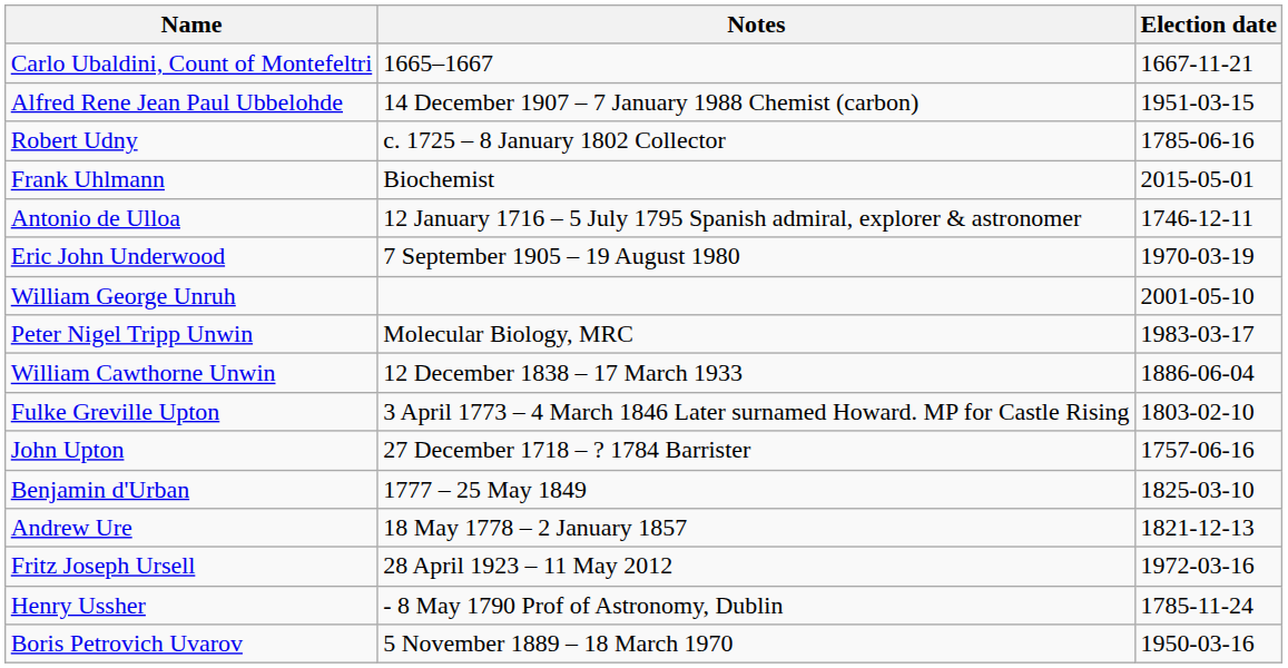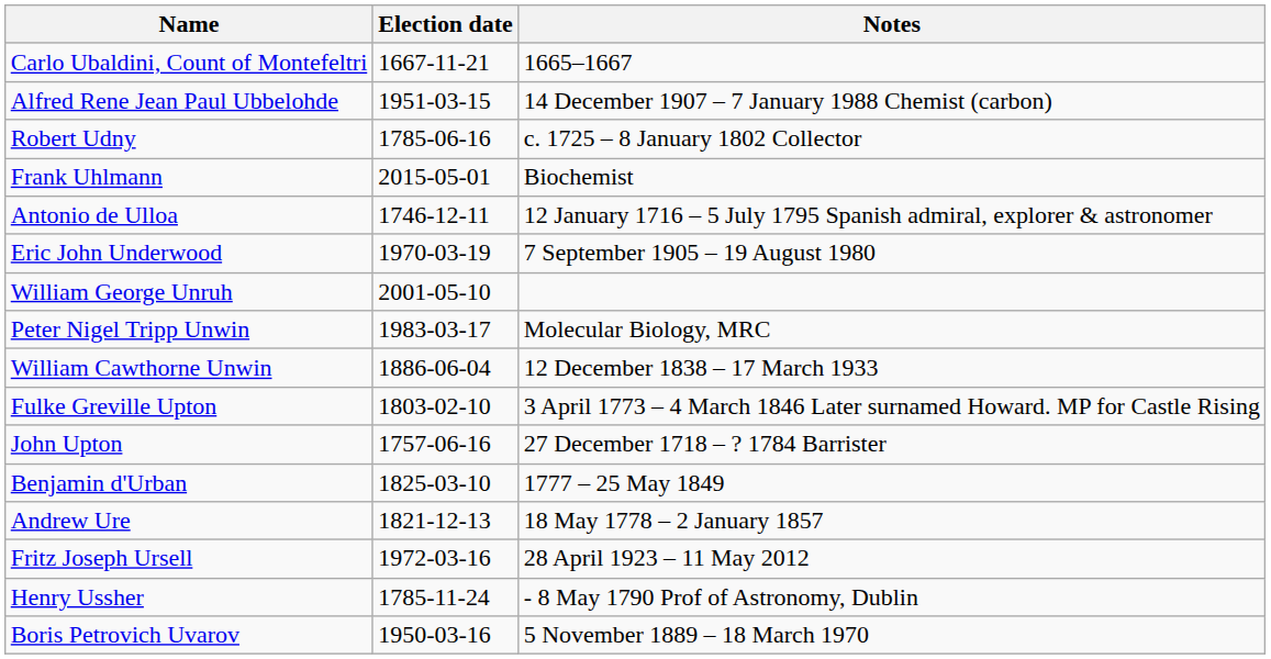columns swapped: Election date <-> Notes
